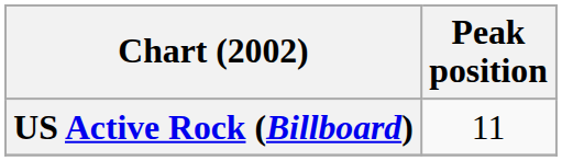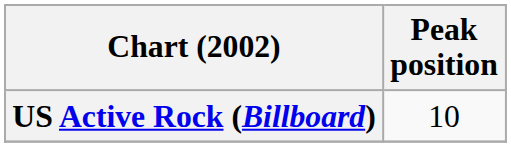US Active Rock (Billboard) | Peak position: 11 -> 10
